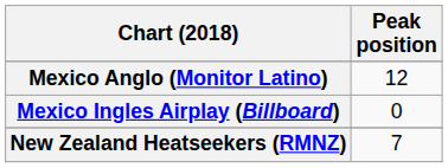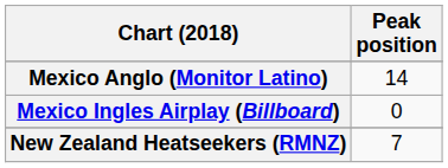Mexico Anglo (Monitor Latino) | Peak position: 12 -> 14
